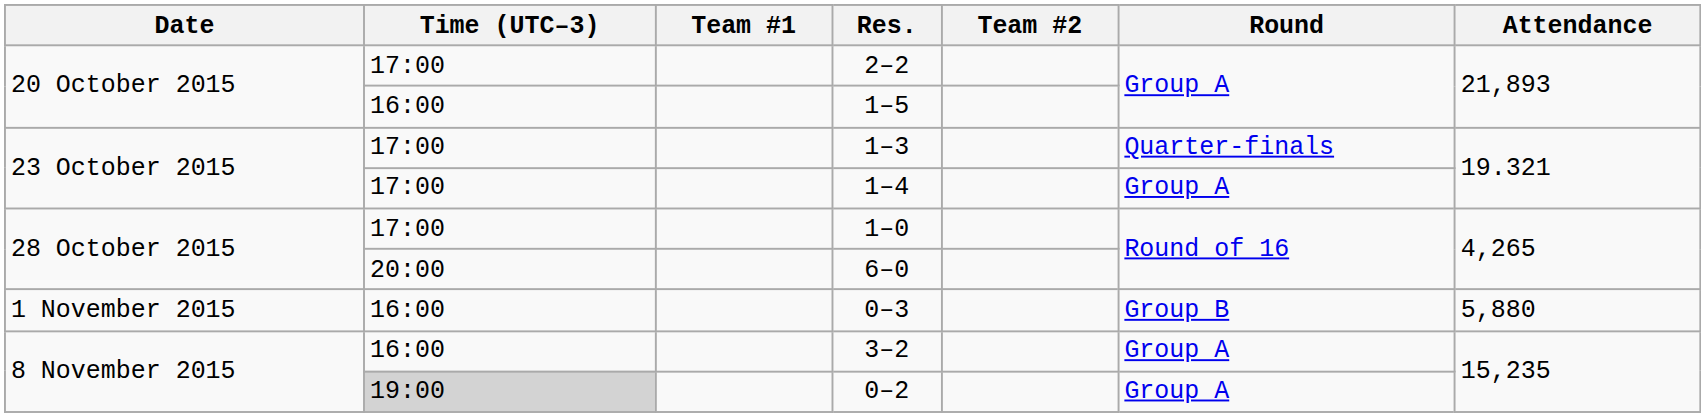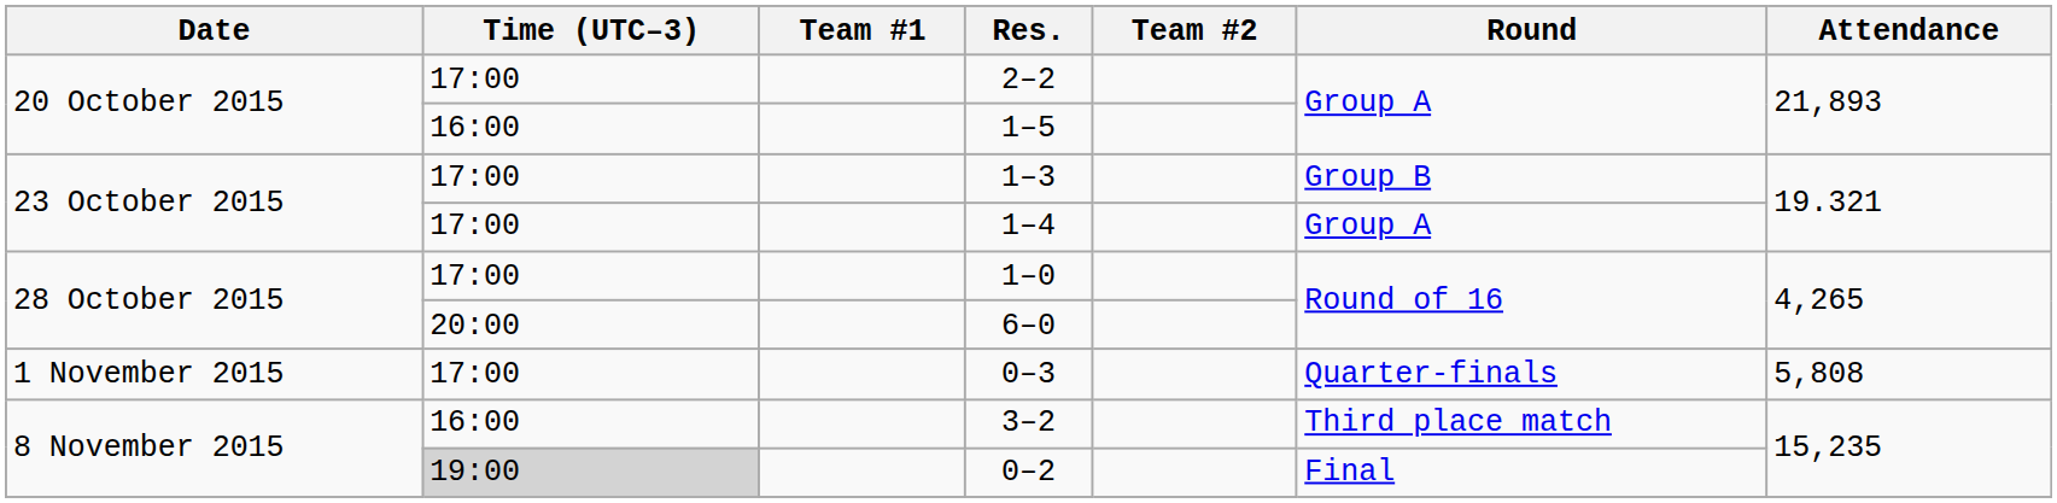1–3 | Round: Quarter-finals -> Group B
0–3 | Time (UTC–3): 16:00 -> 17:00
0–3 | Round: Group B -> Quarter-finals
0–3 | Attendance: 5,880 -> 5,808
3–2 | Round: Group A -> Third place match
0–2 | Round: Group A -> Final
